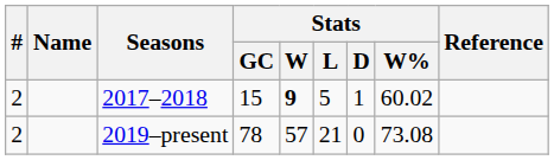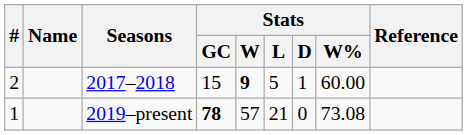2017–2018 | Stats / W%: 60.02 -> 60.00
2019–present | #: 2 -> 1
2019–present | Stats / GC: normal -> bold
